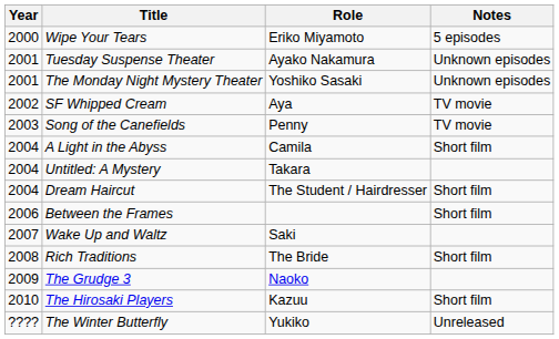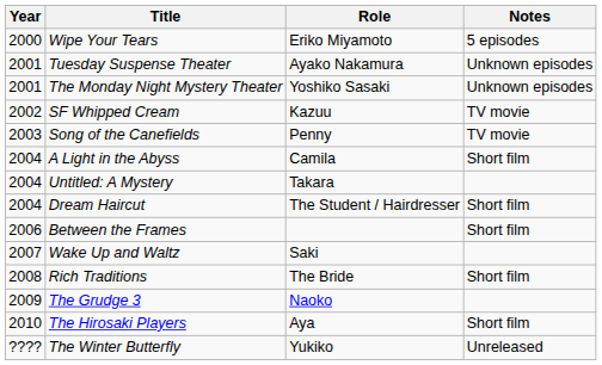SF Whipped Cream | Role: Aya -> Kazuu
The Hirosaki Players | Role: Kazuu -> Aya
